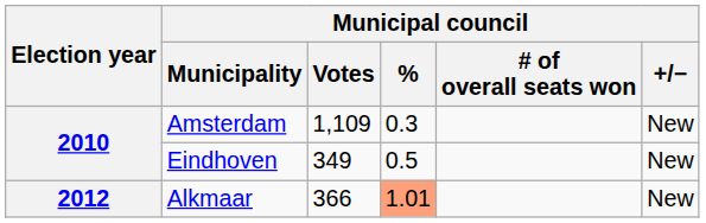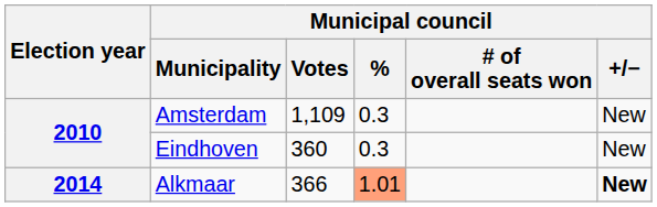Eindhoven | Municipal council / Votes: 349 -> 360
Eindhoven | Municipal council / %: 0.5 -> 0.3
Alkmaar | Election year: 2012 -> 2014
Alkmaar | Municipal council / +/−: normal -> bold
